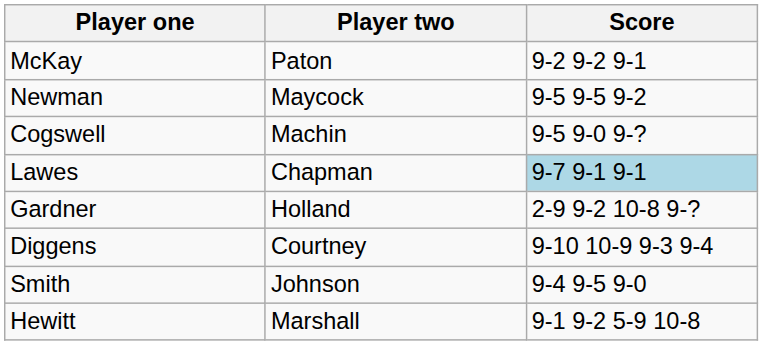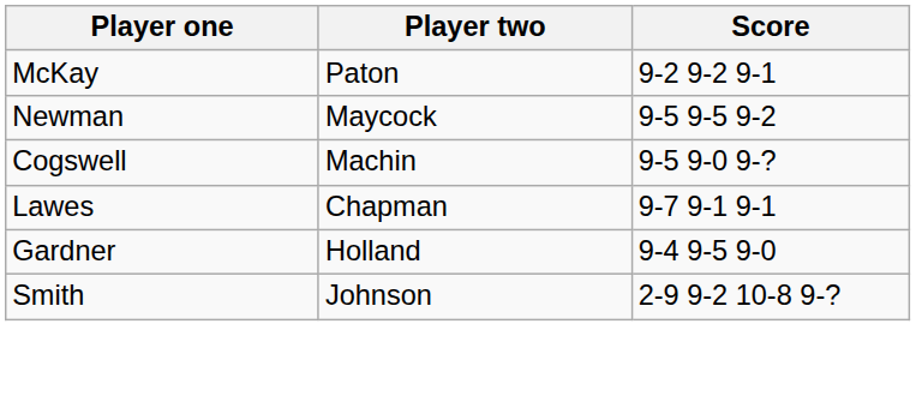Lawes | Score: lightblue background -> no background
Gardner | Score: 2-9 9-2 10-8 9-? -> 9-4 9-5 9-0
- row: Diggens | Courtney | 9-10 10-9 9-3 9-4
Smith | Score: 9-4 9-5 9-0 -> 2-9 9-2 10-8 9-?
- row: Hewitt | Marshall | 9-1 9-2 5-9 10-8
